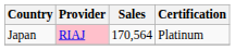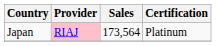Japan | Sales: 170,564 -> 173,564
